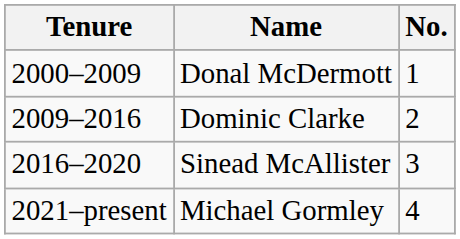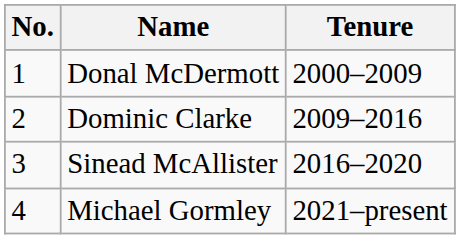columns swapped: No. <-> Tenure
